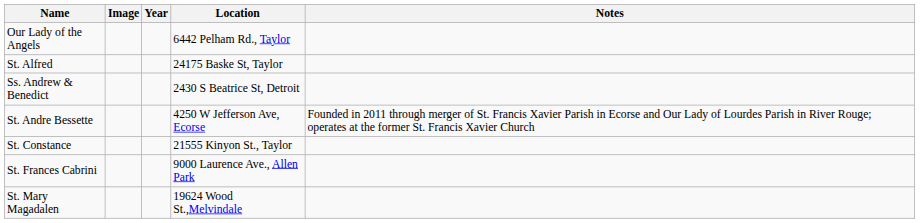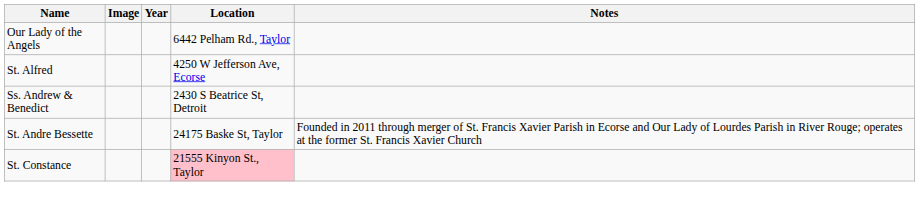St. Alfred | Location: 24175 Baske St, Taylor -> 4250 W Jefferson Ave, Ecorse
St. Andre Bessette | Location: 4250 W Jefferson Ave, Ecorse -> 24175 Baske St, Taylor
St. Constance | Location: no background -> pink background
- row: St. Frances Cabrini | 9000 Laurence Ave., Allen Park
- row: St. Mary Magadalen | 19624 Wood St.,Melvindale
